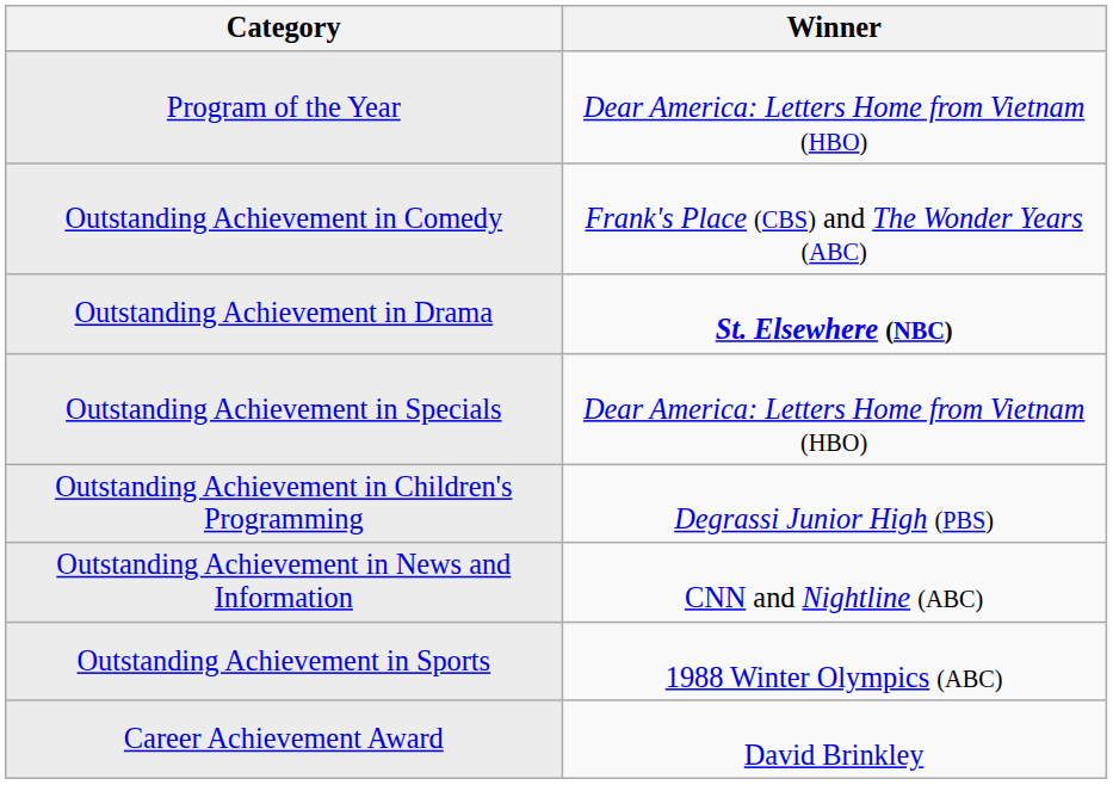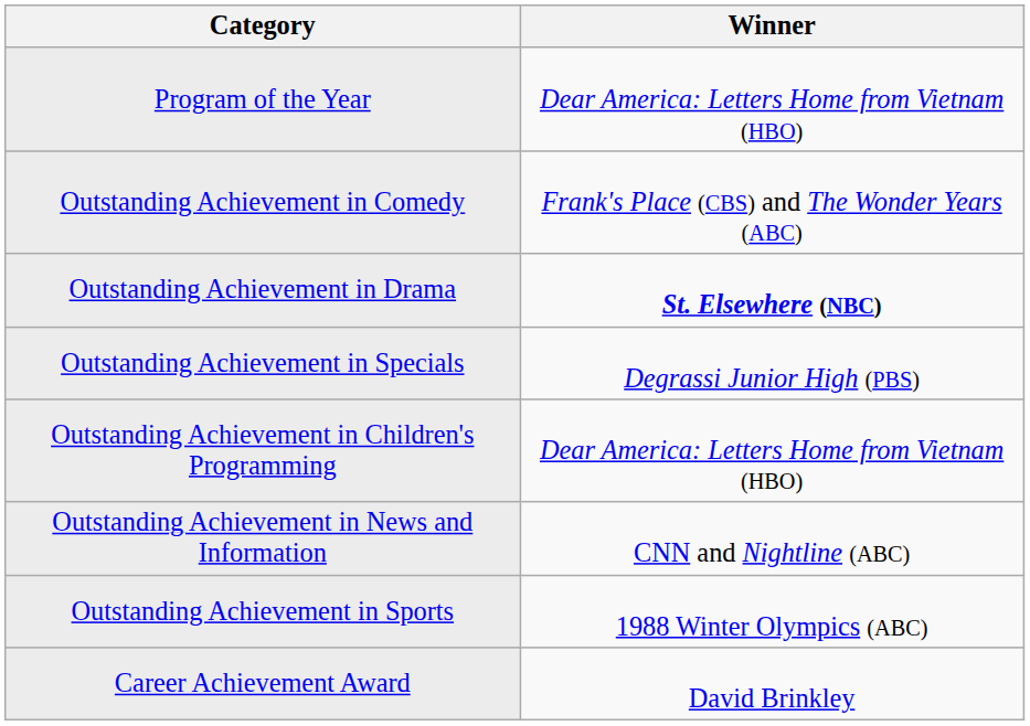Outstanding Achievement in Specials | Winner: Dear America: Letters Home from Vietnam (HBO) -> Degrassi Junior High (PBS)
Outstanding Achievement in Children's Programming | Winner: Degrassi Junior High (PBS) -> Dear America: Letters Home from Vietnam (HBO)
